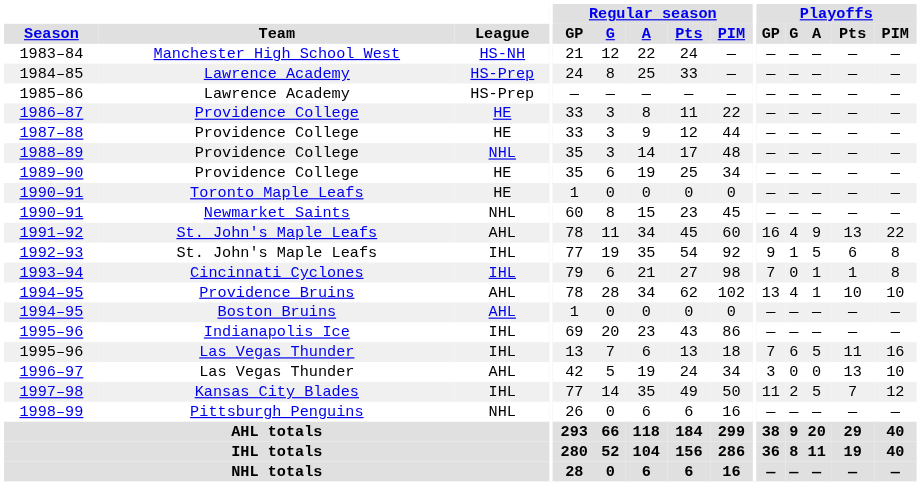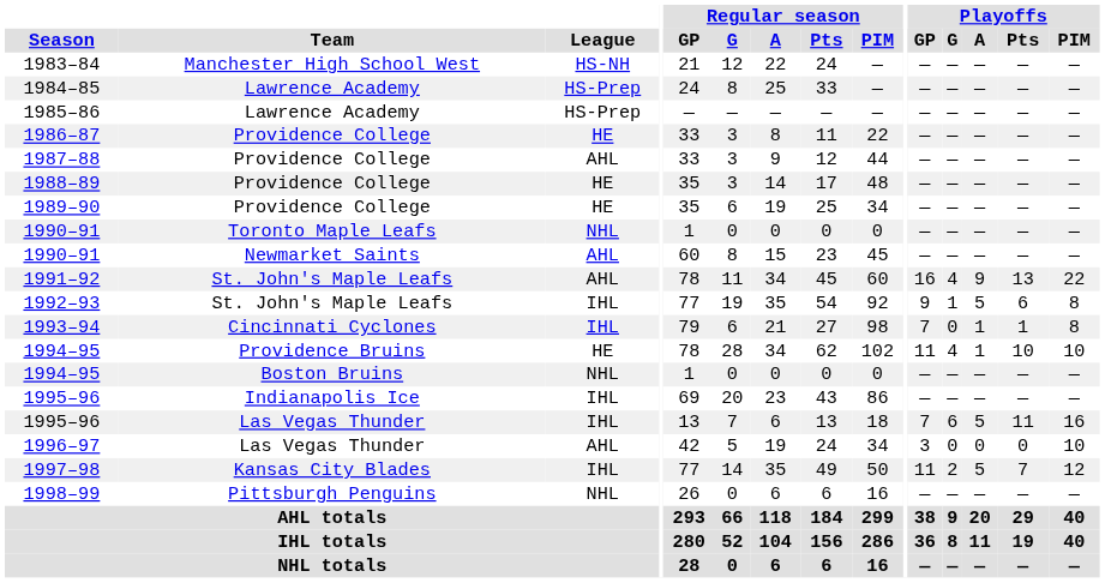1987–88 | League: HE -> AHL
1988–89 | League: NHL -> HE
1990–91 / Toronto Maple Leafs | League: HE -> NHL
1990–91 / Newmarket Saints | League: NHL -> AHL
1994–95 / Providence Bruins | League: AHL -> HE
1994–95 / Providence Bruins | Playoffs / GP: 13 -> 11
1994–95 / Boston Bruins | League: AHL -> NHL
1996–97 | Playoffs / Pts: 13 -> 0
